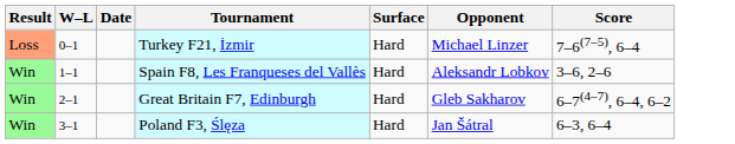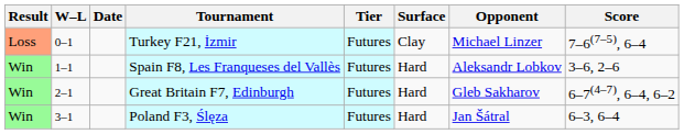+ column: Tier | Futures | Futures | Futures | Futures
Turkey F21, İzmir | Surface: Hard -> Clay
